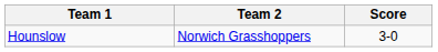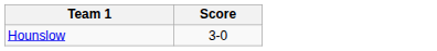- column: Team 2 | Norwich Grasshoppers
